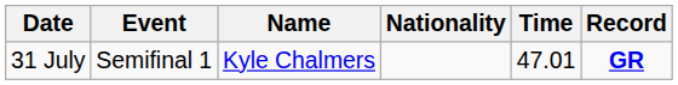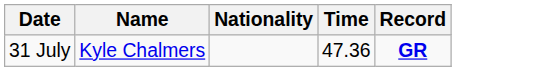- column: Event | Semifinal 1
31 July | Time: 47.01 -> 47.36
